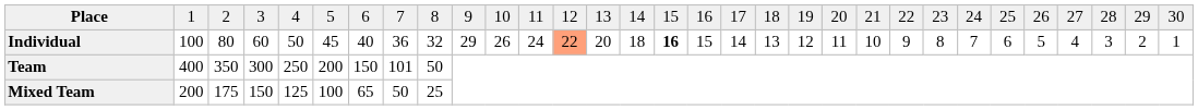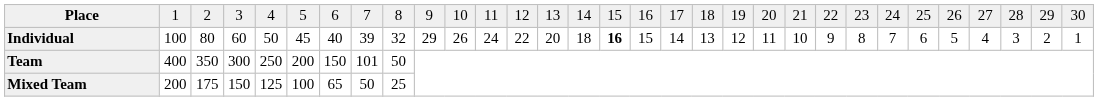Individual | column 8: 36 -> 39
Individual | column 13: lightsalmon background -> no background
